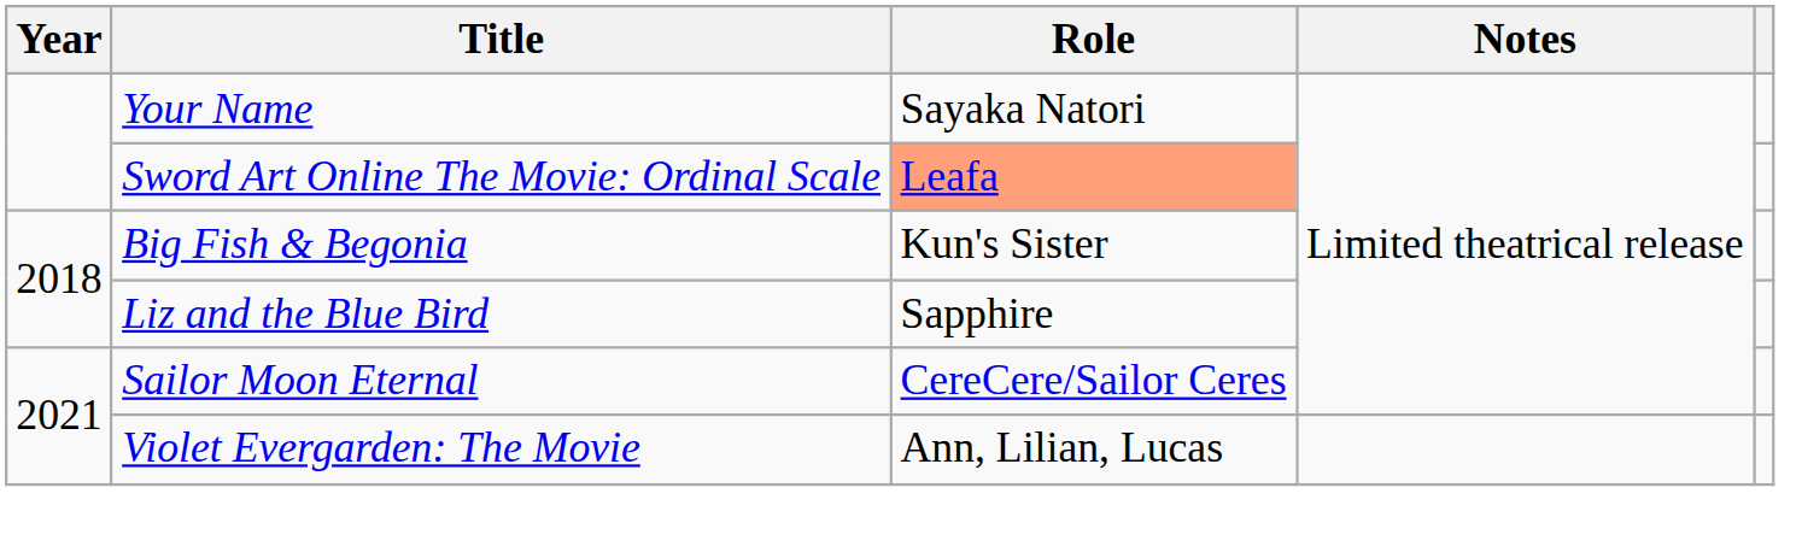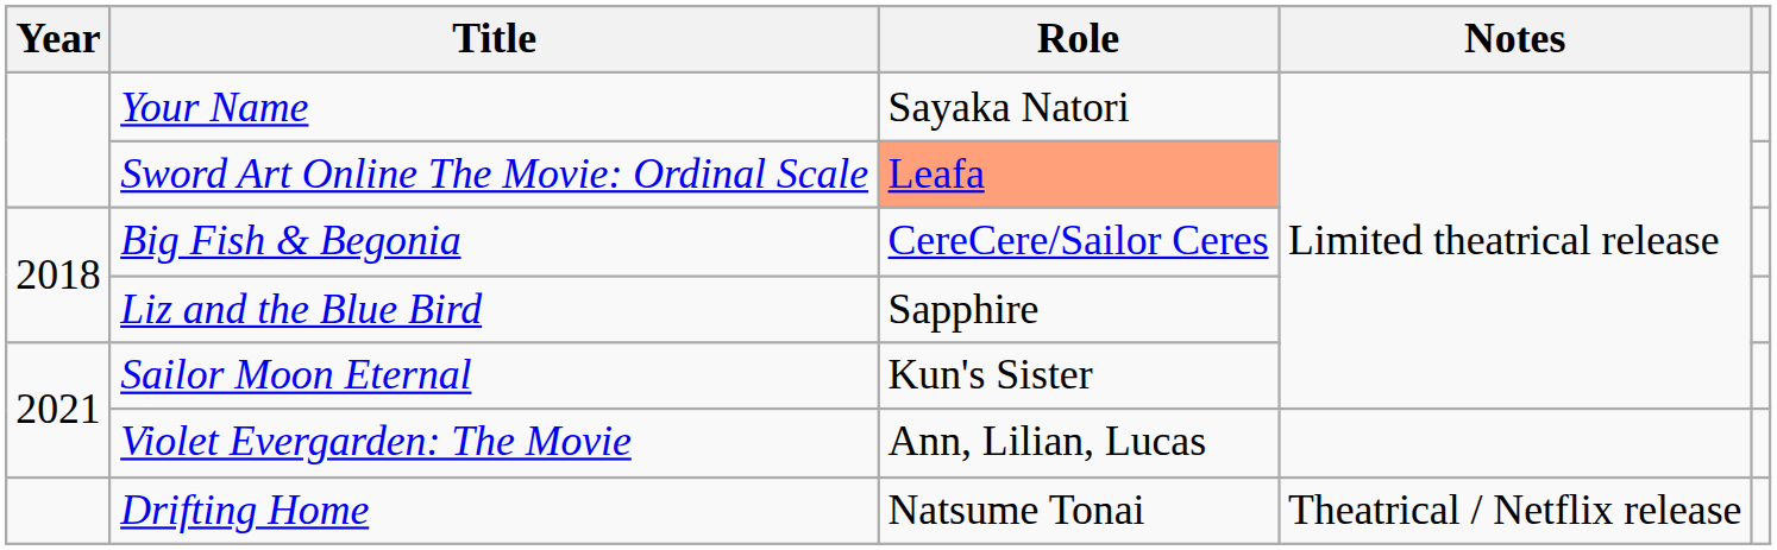Big Fish & Begonia | Role: Kun's Sister -> CereCere/Sailor Ceres
Sailor Moon Eternal | Role: CereCere/Sailor Ceres -> Kun's Sister
+ row: Drifting Home | Natsume Tonai | Theatrical / Netflix release
